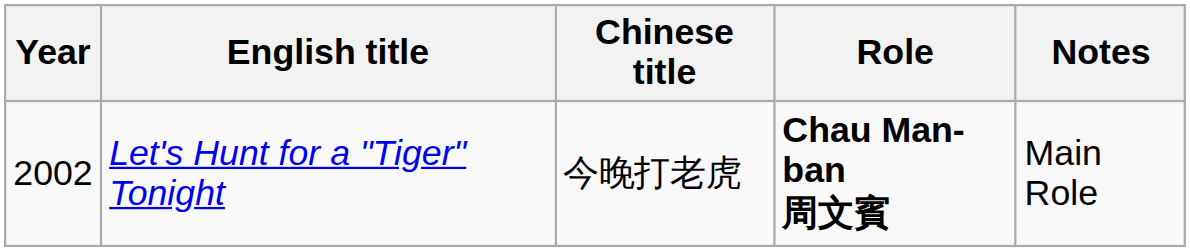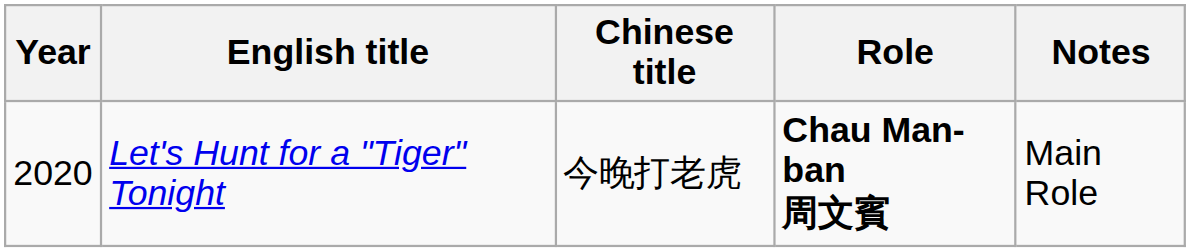Let's Hunt for a "Tiger" Tonight | Year: 2002 -> 2020
